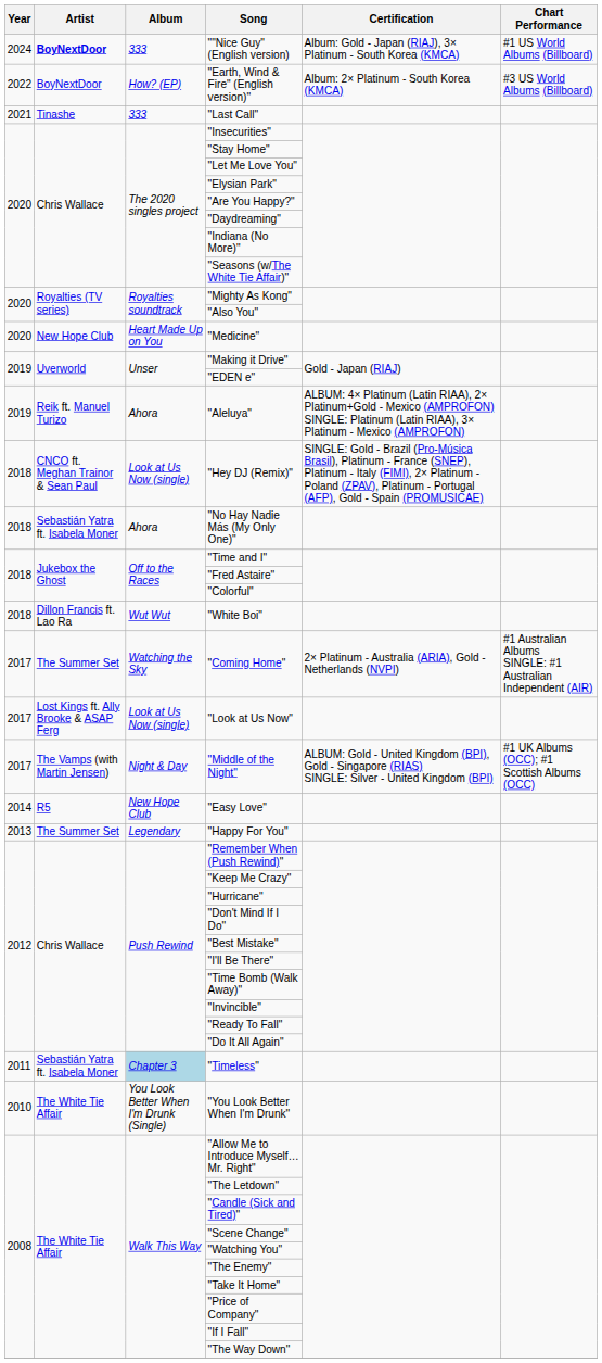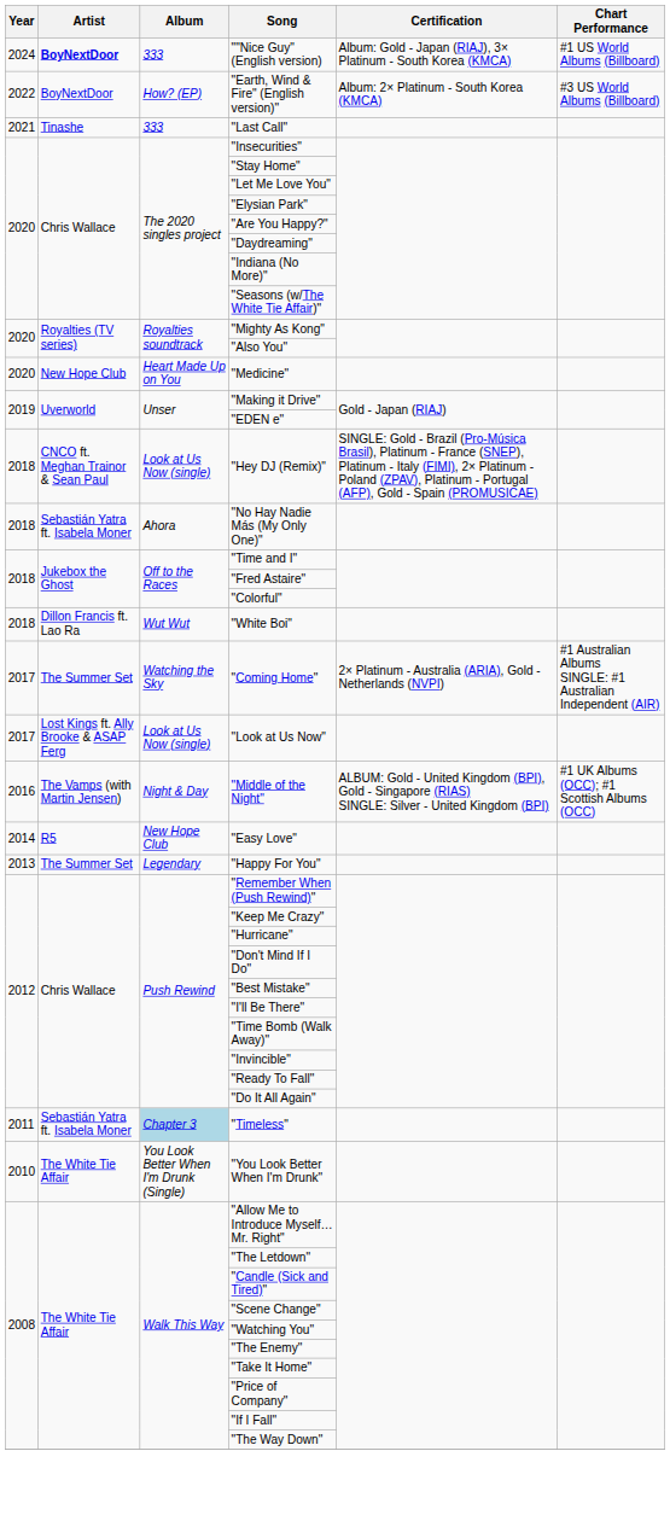- row: 2019 | Reik ft. Manuel Turizo | Ahora | "Aleluya" | ALBUM: 4× Platinum (Latin RIAA), 2× Platinum+Gold - Mexico (AMPROFON) SINGLE: Platinum (Latin RIAA), 3× Platinum - Mexico (AMPROFON)
"Middle of the Night" | Year: 2017 -> 2016
